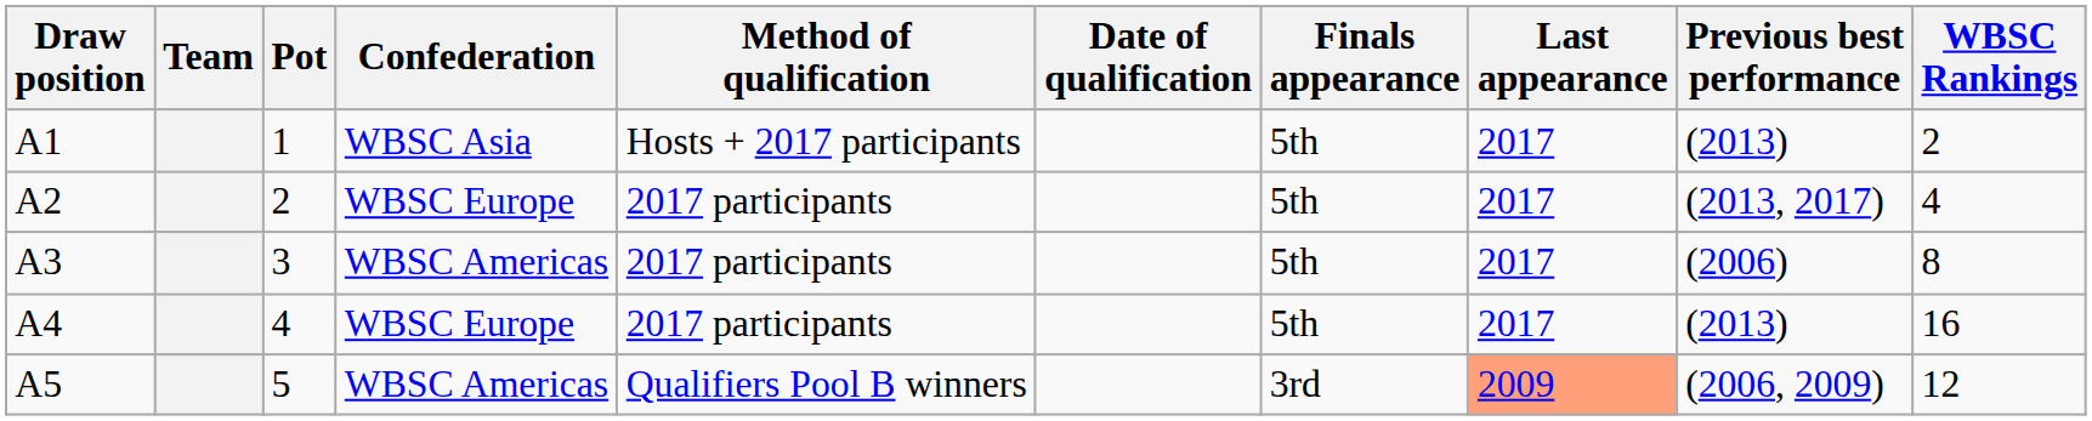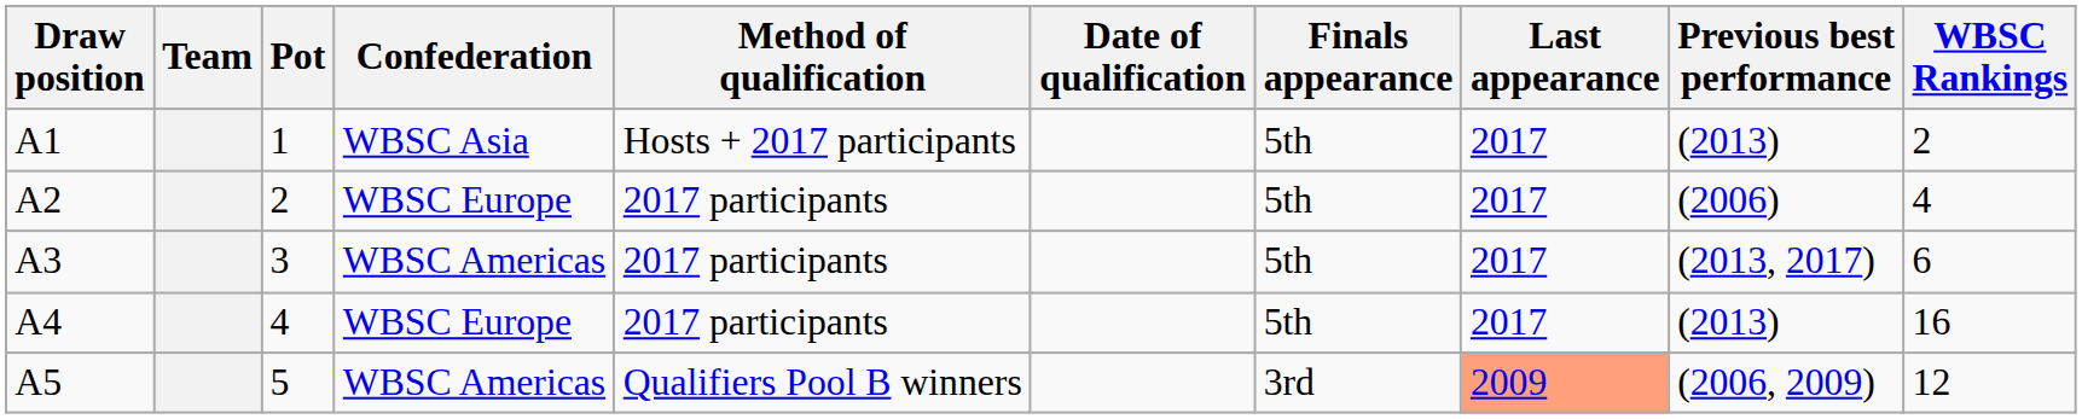A2 | Previous best performance: (2013, 2017) -> (2006)
A3 | Previous best performance: (2006) -> (2013, 2017)
A3 | WBSC Rankings: 8 -> 6
